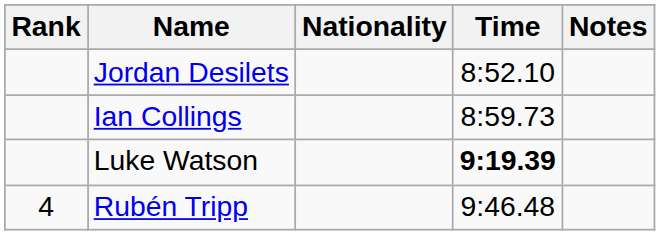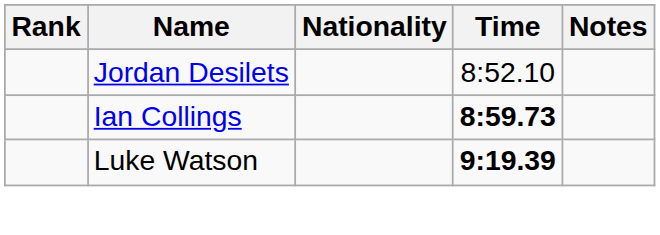Ian Collings | Time: normal -> bold
- row: 4 | Rubén Tripp | 9:46.48
